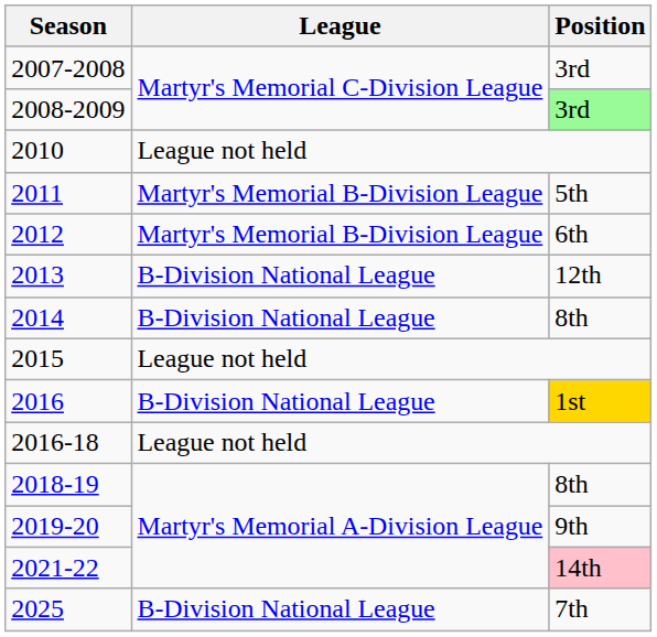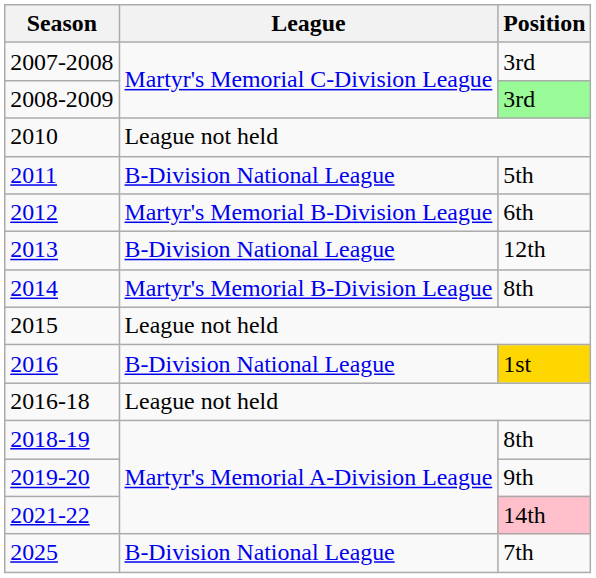2011 | League: Martyr's Memorial B-Division League -> B-Division National League
2014 | League: B-Division National League -> Martyr's Memorial B-Division League
